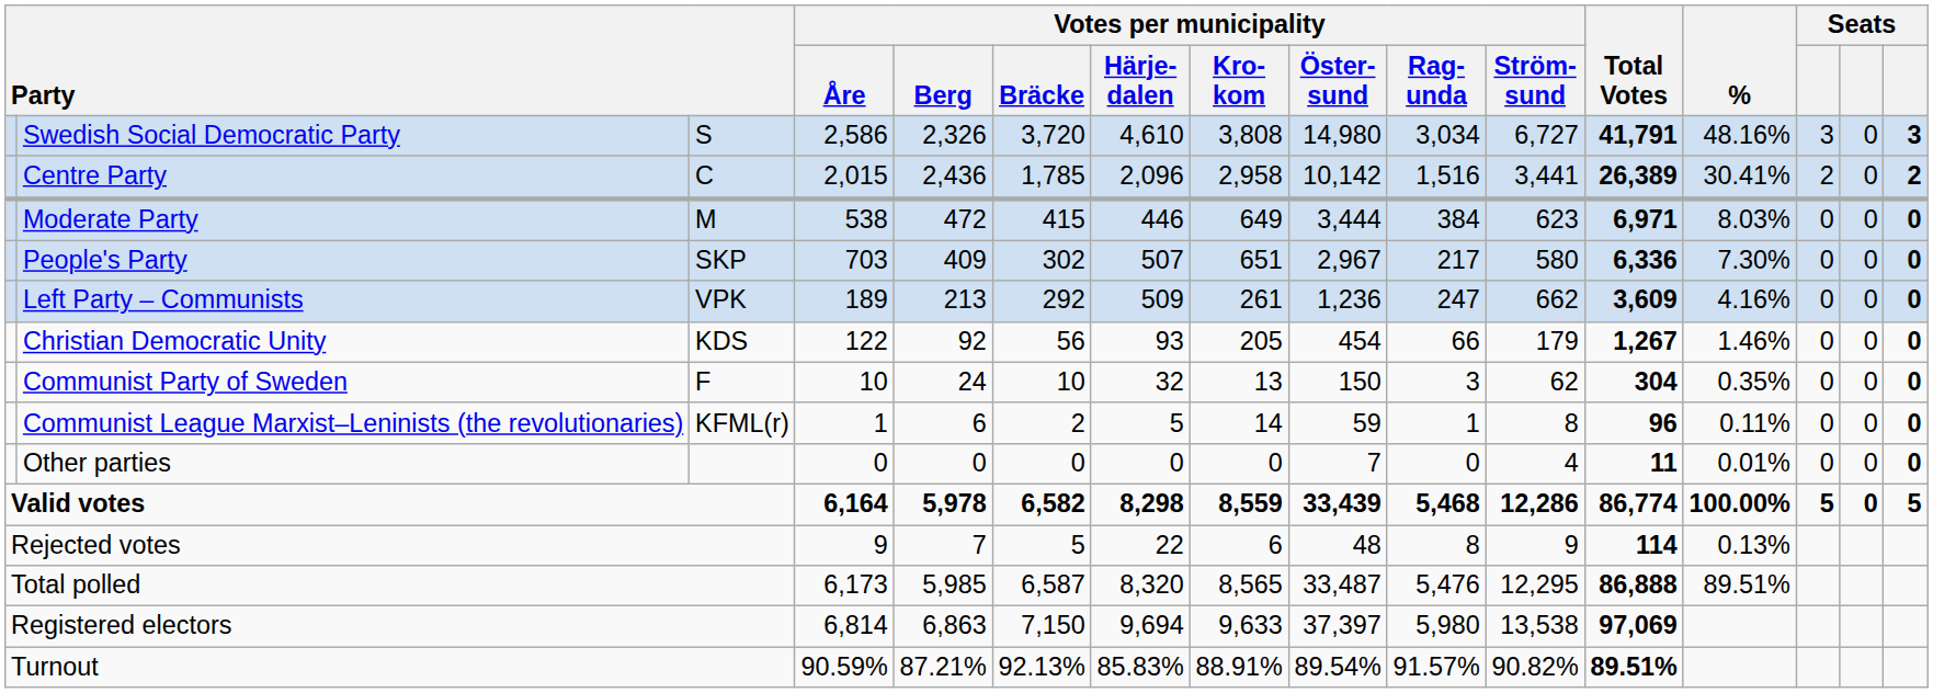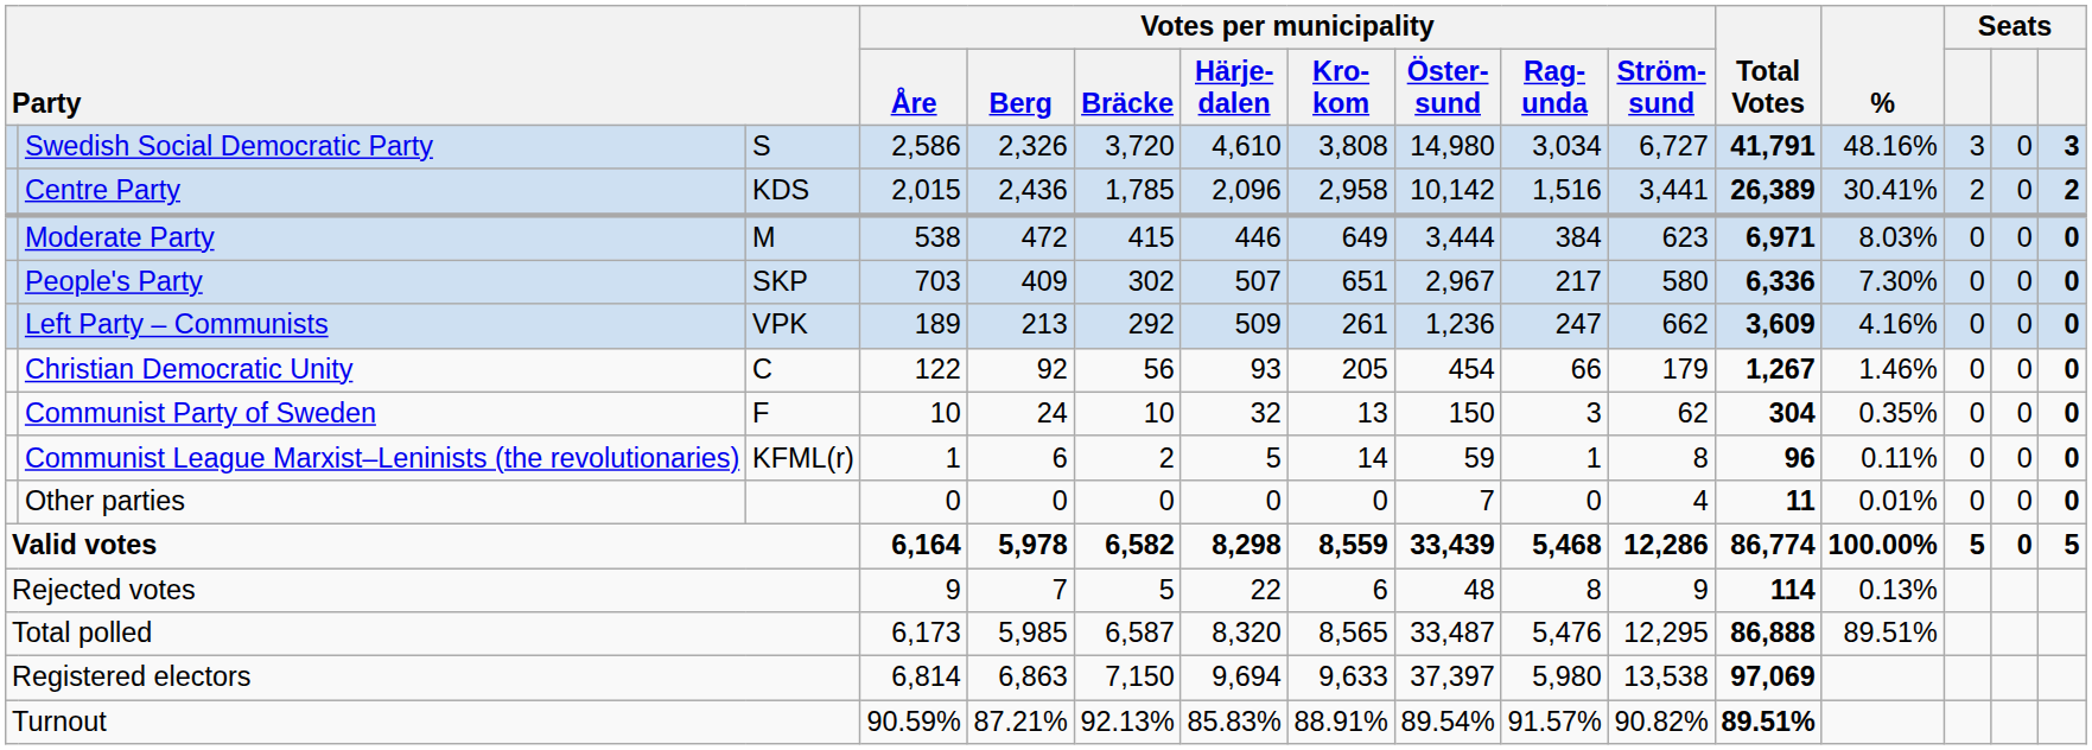Centre Party | column 3: C -> KDS
Christian Democratic Unity | column 3: KDS -> C
